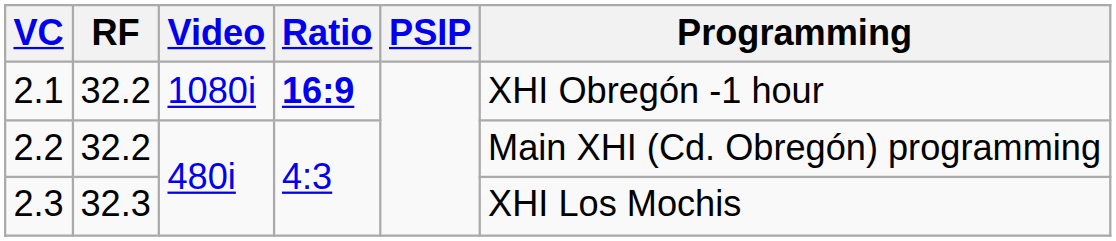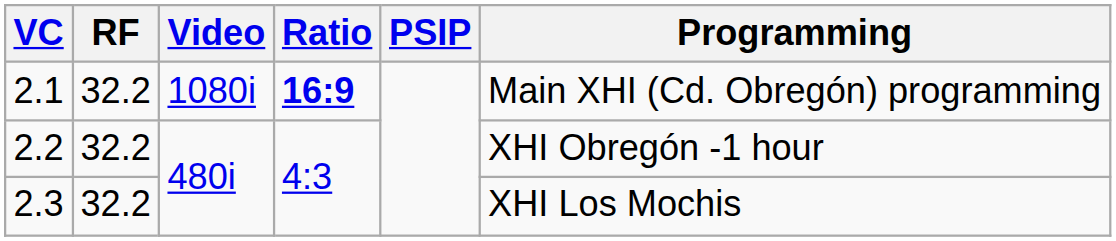2.1 | Programming: XHI Obregón -1 hour -> Main XHI (Cd. Obregón) programming
2.2 | Programming: Main XHI (Cd. Obregón) programming -> XHI Obregón -1 hour
2.3 | RF: 32.3 -> 32.2
